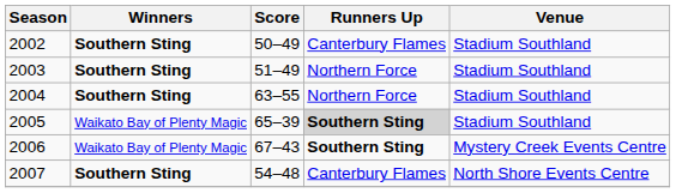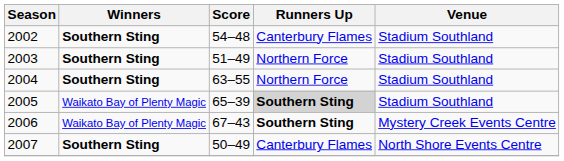2002 | Score: 50–49 -> 54–48
2007 | Score: 54–48 -> 50–49
